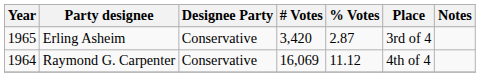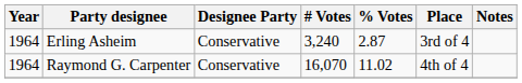Erling Asheim | Year: 1965 -> 1964
Erling Asheim | # Votes: 3,420 -> 3,240
Raymond G. Carpenter | # Votes: 16,069 -> 16,070
Raymond G. Carpenter | % Votes: 11.12 -> 11.02
